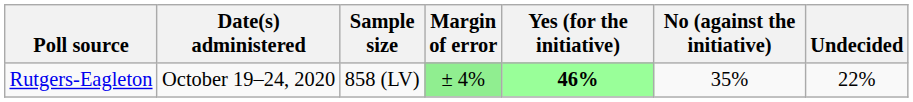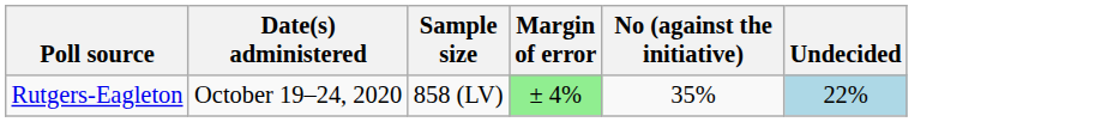- column: Yes (for the initiative) | 46%
Rutgers-Eagleton | Undecided: no background -> lightblue background
